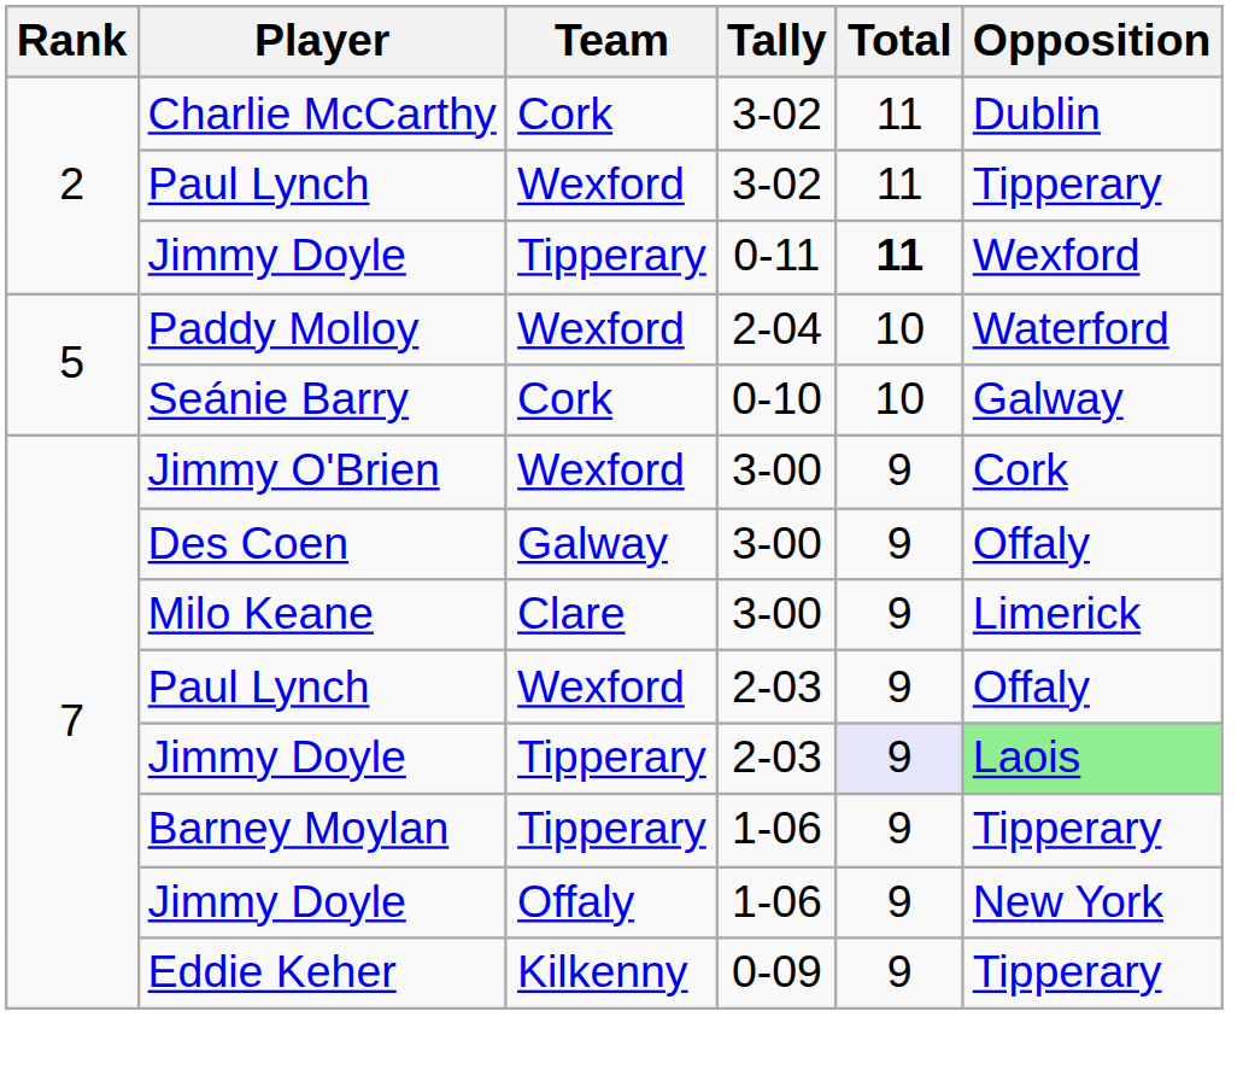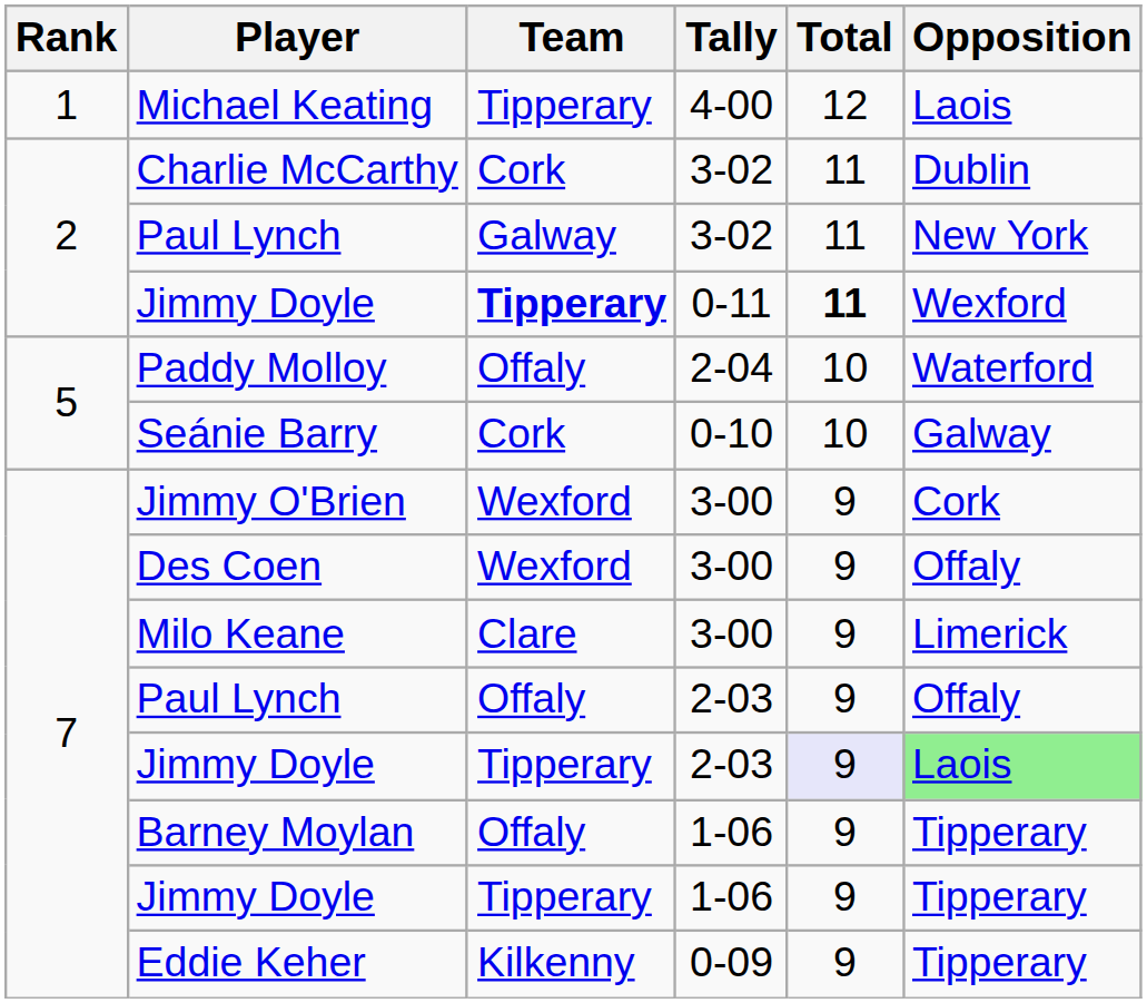+ row: 1 | Michael Keating | Tipperary | 4-00 | 12 | Laois
Paul Lynch / 3-02 | Team: Wexford -> Galway
Paul Lynch / 3-02 | Opposition: Tipperary -> New York
Jimmy Doyle / 0-11 | Team: normal -> bold
Paddy Molloy | Team: Wexford -> Offaly
Des Coen | Team: Galway -> Wexford
Paul Lynch / 2-03 | Team: Wexford -> Offaly
Barney Moylan | Team: Tipperary -> Offaly
Jimmy Doyle / 1-06 | Team: Offaly -> Tipperary
Jimmy Doyle / 1-06 | Opposition: New York -> Tipperary
